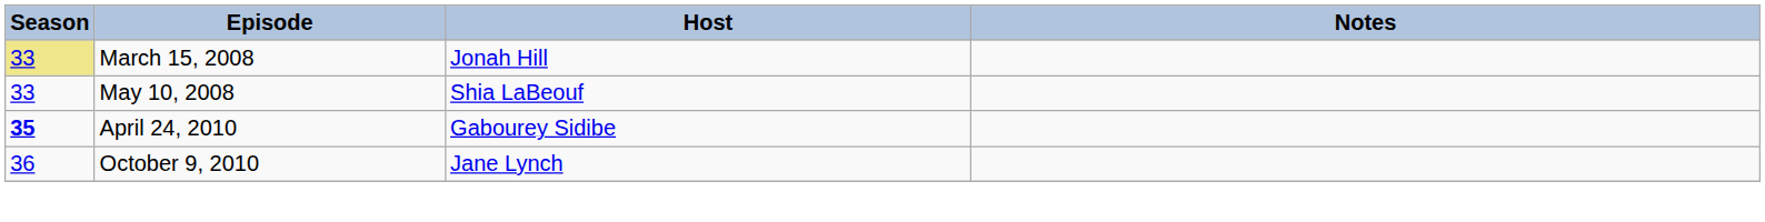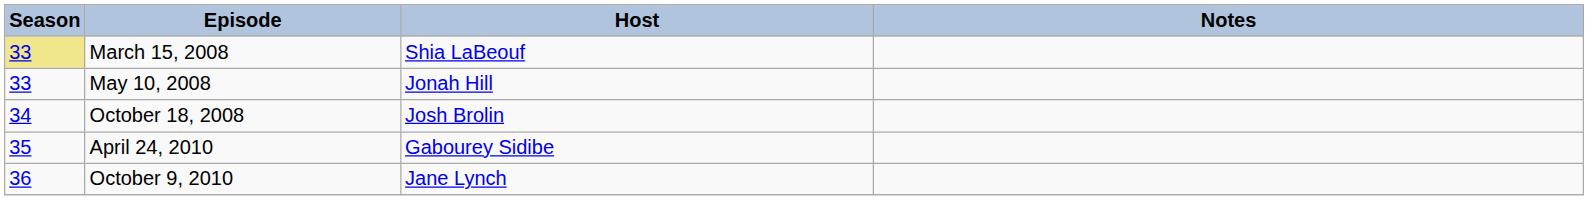March 15, 2008 | Host: Jonah Hill -> Shia LaBeouf
May 10, 2008 | Host: Shia LaBeouf -> Jonah Hill
+ row: 34 | October 18, 2008 | Josh Brolin
April 24, 2010 | Season: bold -> normal
